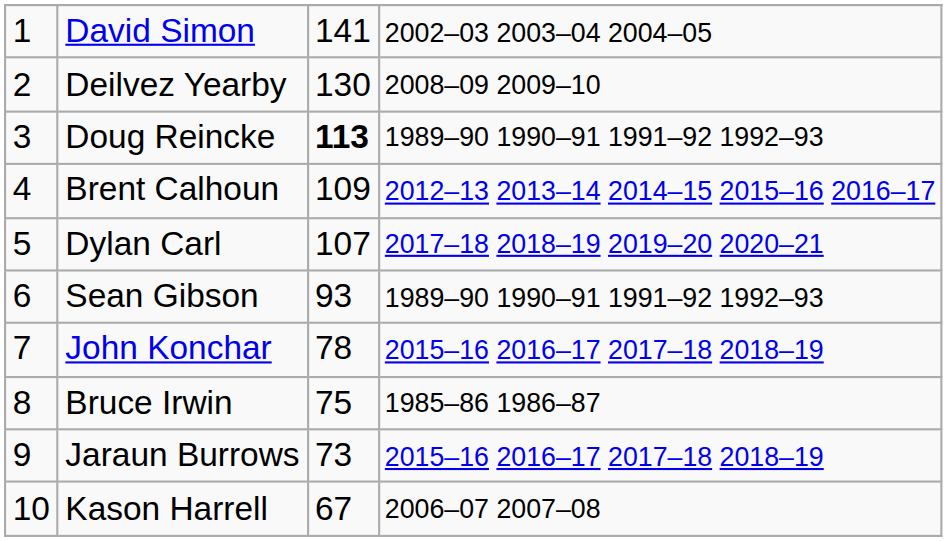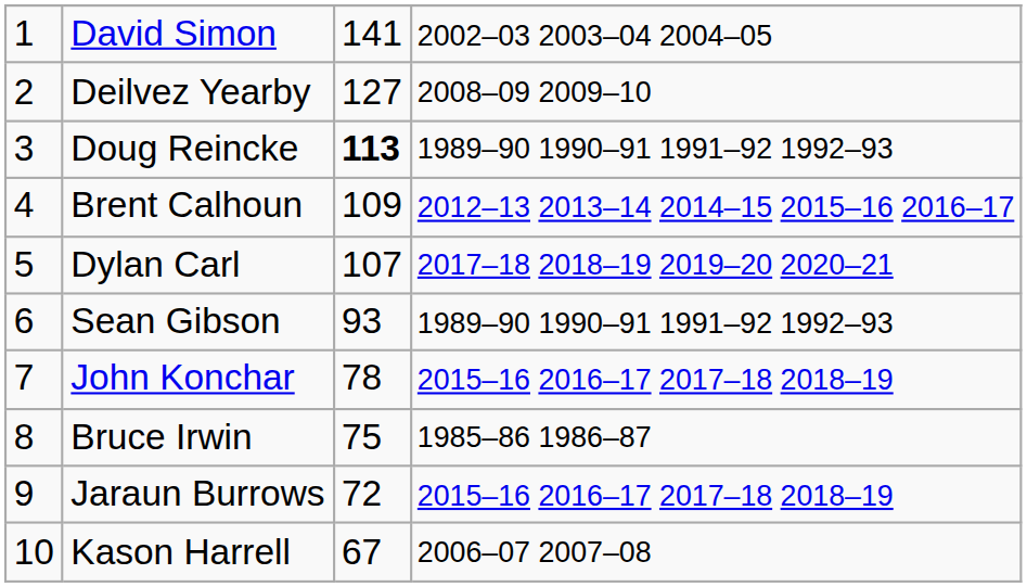Deilvez Yearby | column 3: 130 -> 127
Jaraun Burrows | column 3: 73 -> 72
